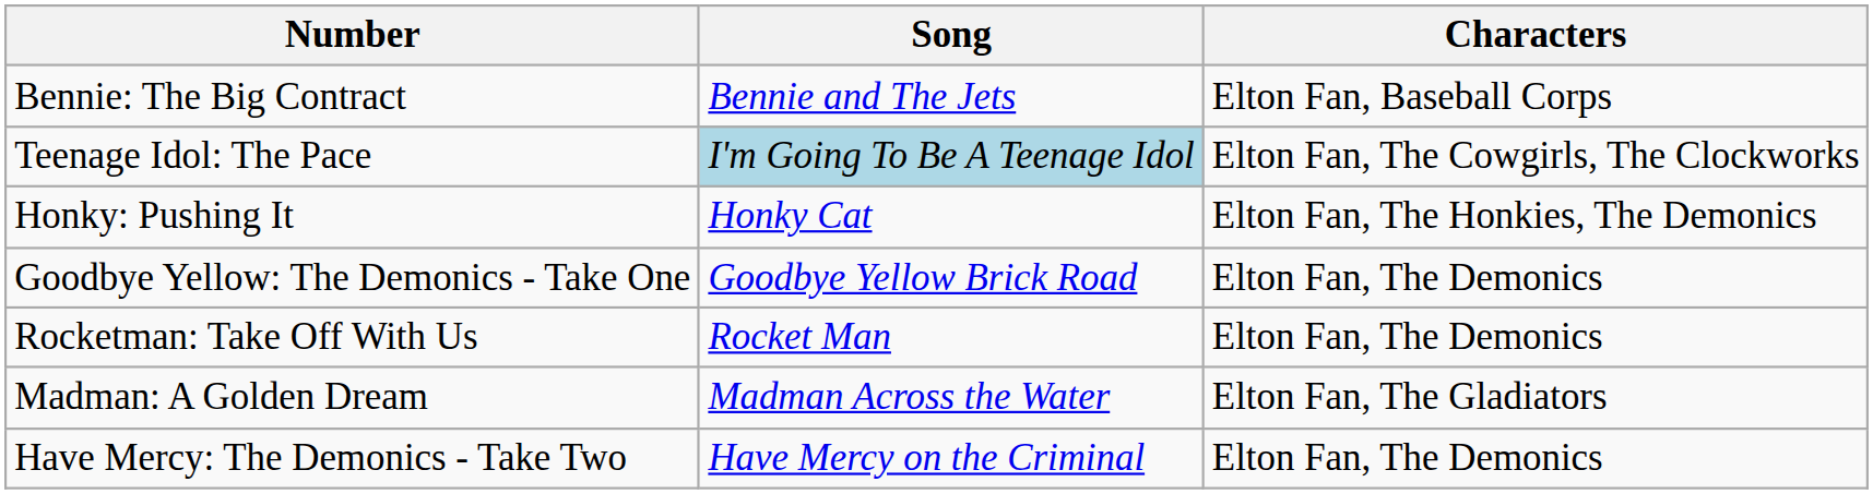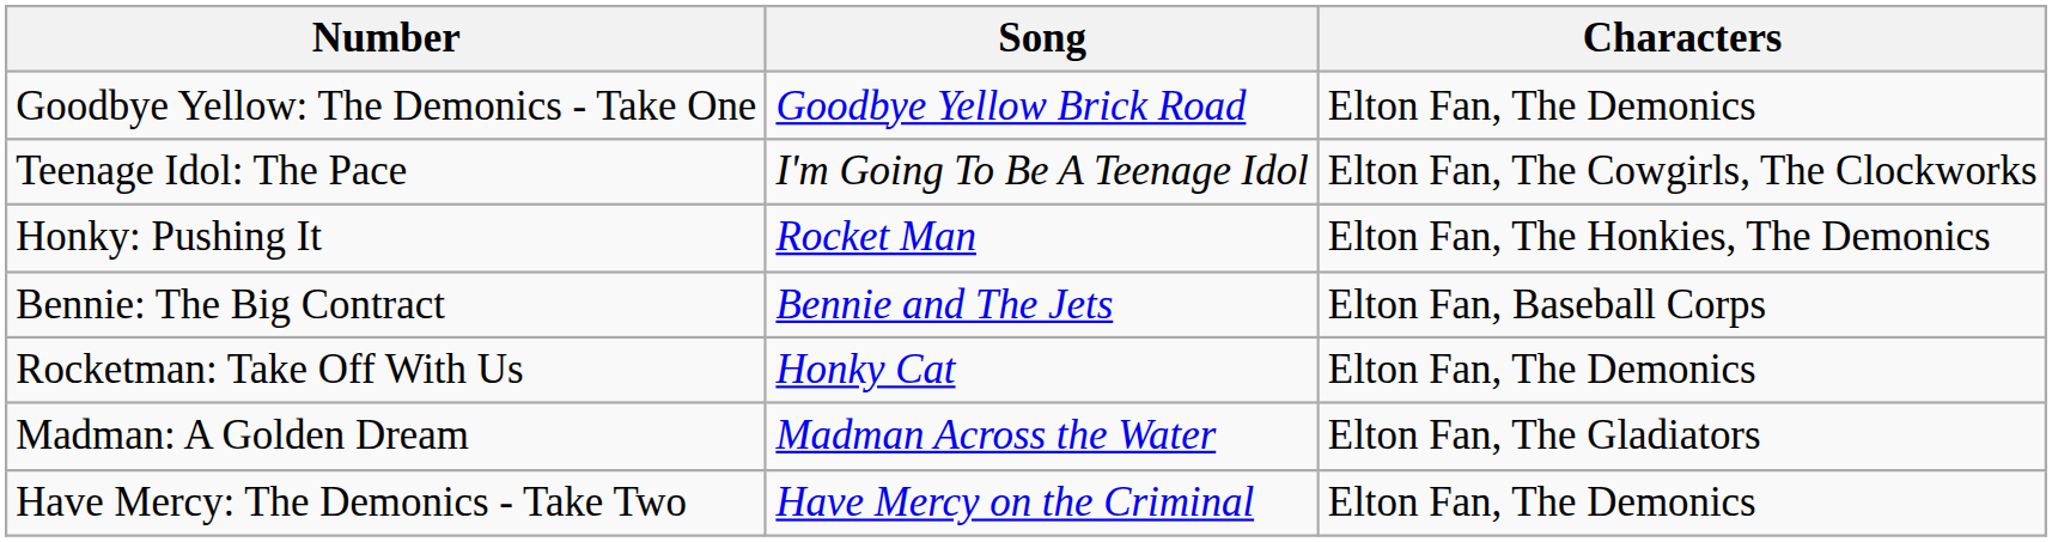rows swapped: Bennie: The Big Contract <-> Goodbye Yellow: The Demonics - Take One
Teenage Idol: The Pace | Song: lightblue background -> no background
Honky: Pushing It | Song: Honky Cat -> Rocket Man
Rocketman: Take Off With Us | Song: Rocket Man -> Honky Cat
